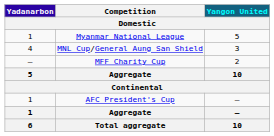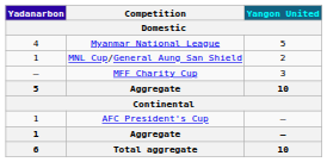Myanmar National League | Yadanarbon: 1 -> 4
MNL Cup/General Aung San Shield | Yadanarbon: 4 -> 1
MNL Cup/General Aung San Shield | Yangon United: 3 -> 2
MFF Charity Cup | Yangon United: 2 -> 3
